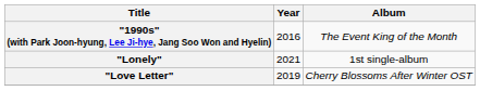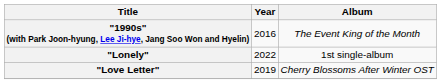"Lonely" | Year: 2021 -> 2022
